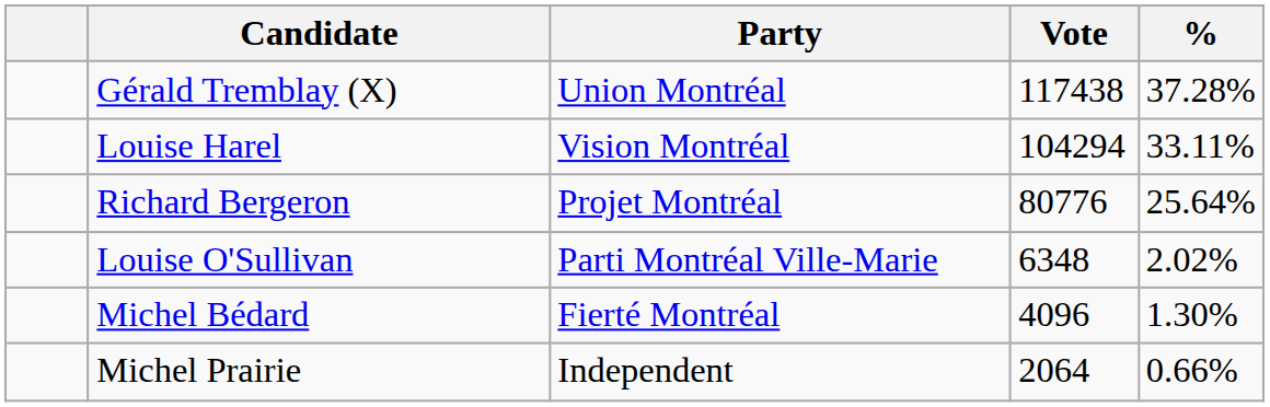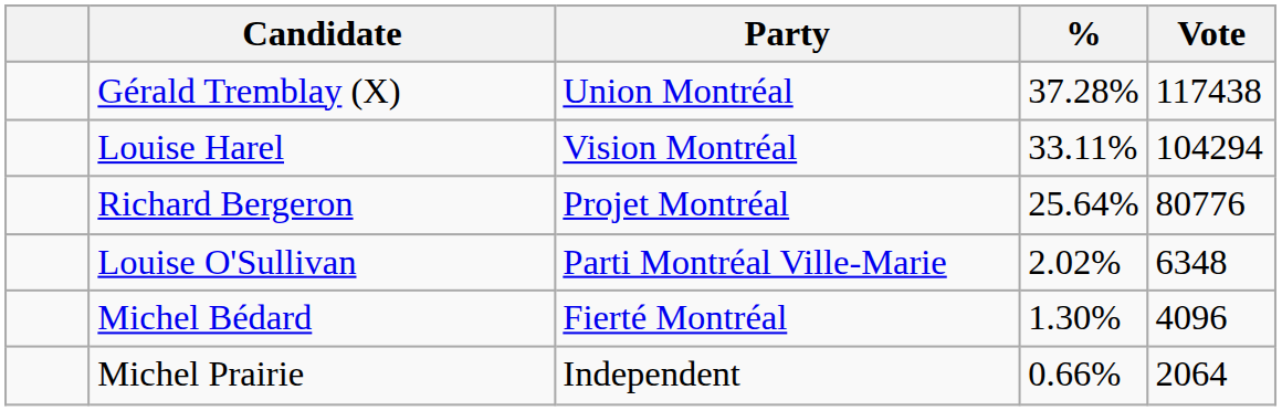columns swapped: Vote <-> %
